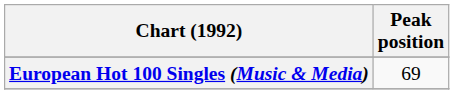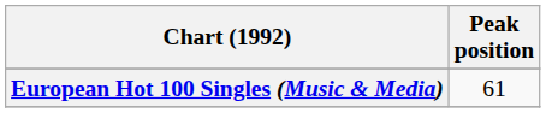European Hot 100 Singles (Music & Media) | Peak position: 69 -> 61
